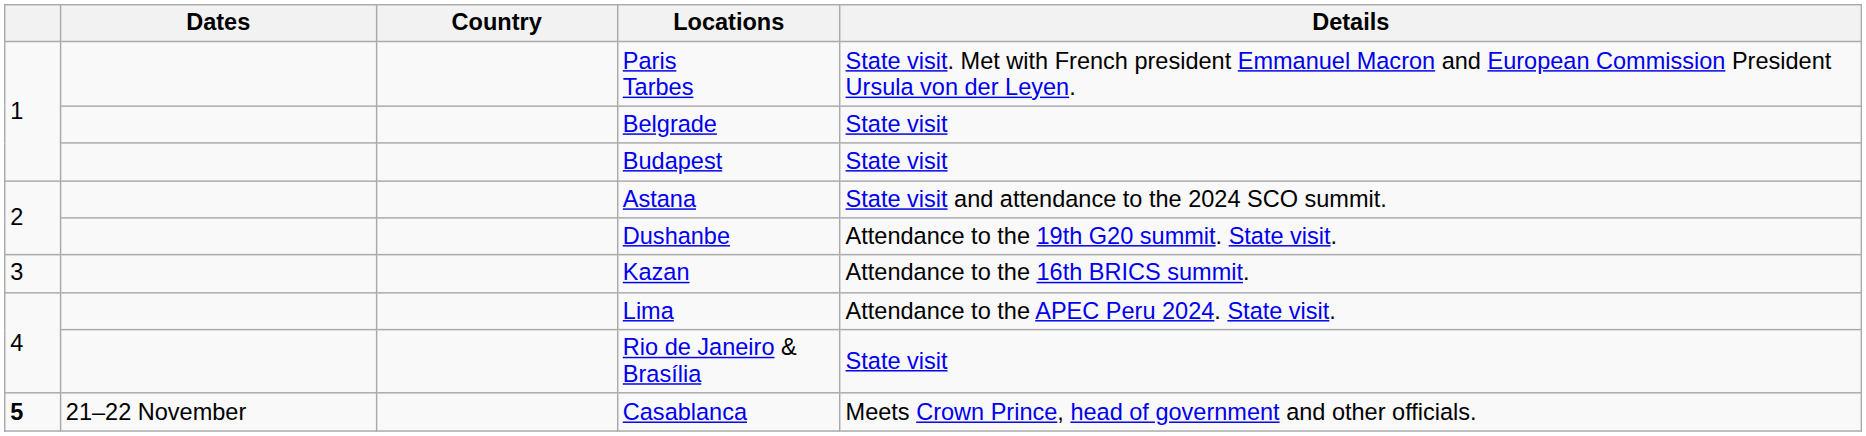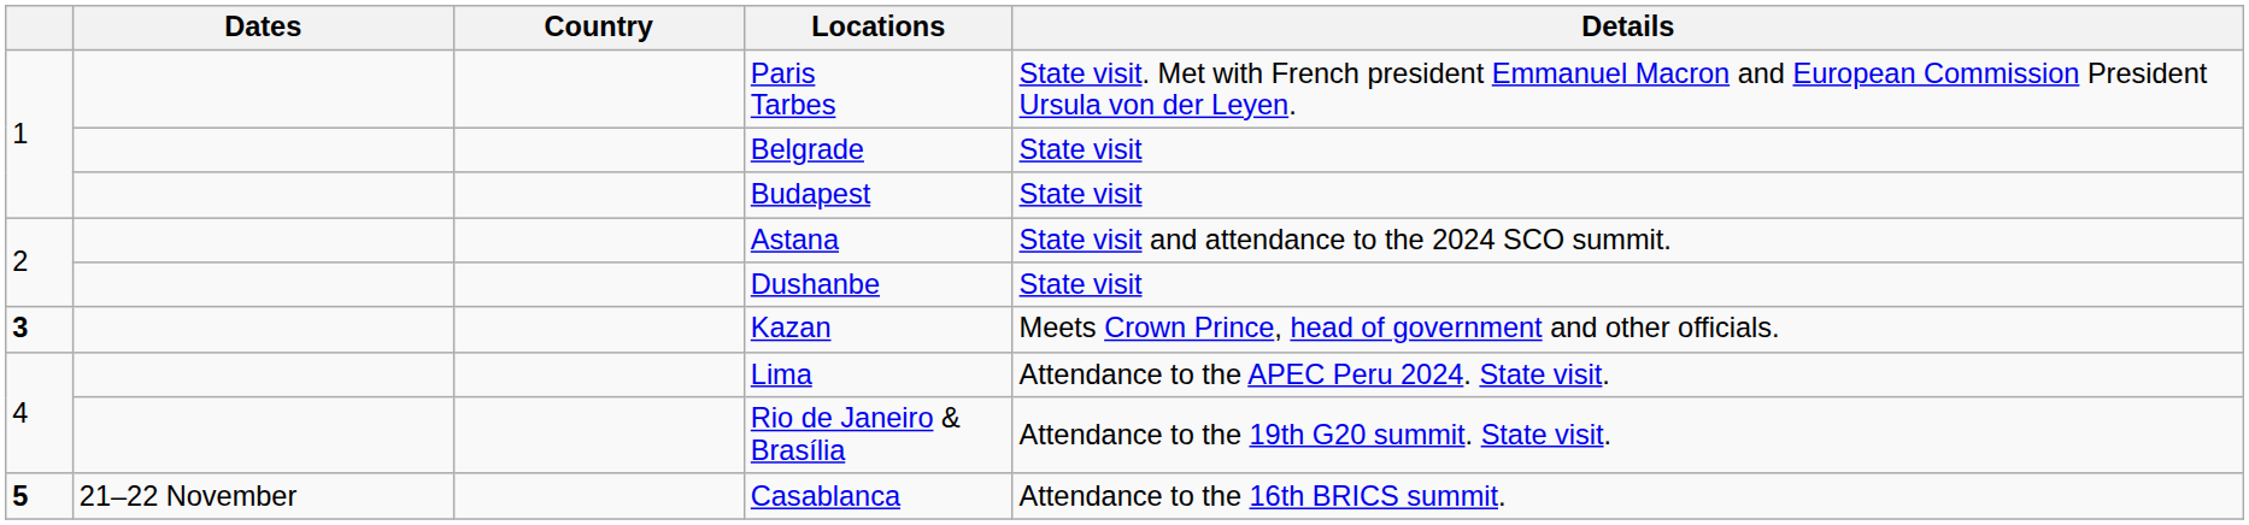Dushanbe | Details: Attendance to the 19th G20 summit. State visit. -> State visit
Kazan | column 1: normal -> bold
Kazan | Details: Attendance to the 16th BRICS summit. -> Meets Crown Prince, head of government and other officials.
Rio de Janeiro & Brasília | Details: State visit -> Attendance to the 19th G20 summit. State visit.
Casablanca | Details: Meets Crown Prince, head of government and other officials. -> Attendance to the 16th BRICS summit.
